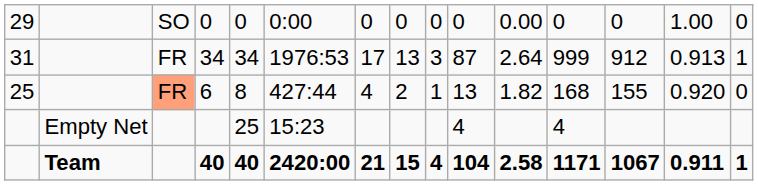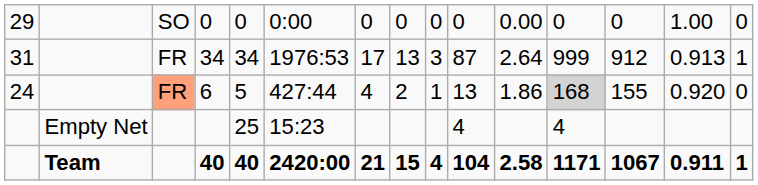6 | column 1: 25 -> 24
6 | column 5: 8 -> 5
6 | column 11: 1.82 -> 1.86
6 | column 12: no background -> lightgrey background
